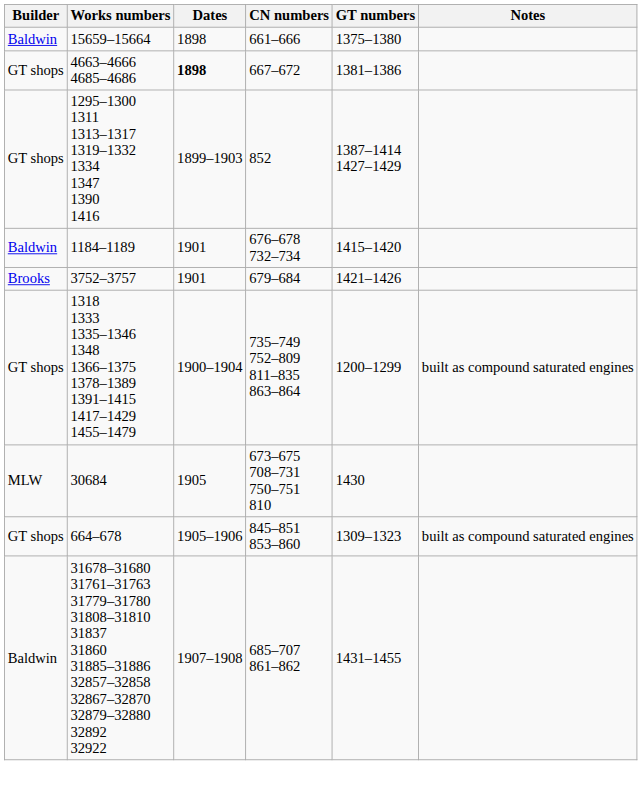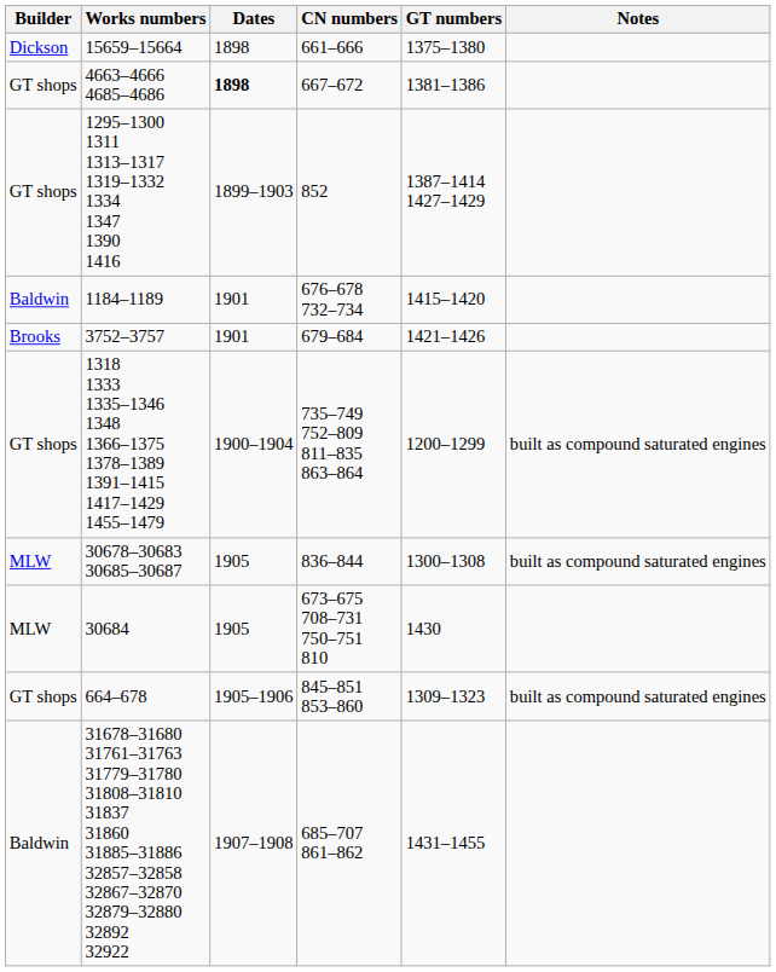15659–15664 | Builder: Baldwin -> Dickson
+ row: MLW | 30678–30683 30685–30687 | 1905 | 836–844 | 1300–1308 | built as compound saturated engines
